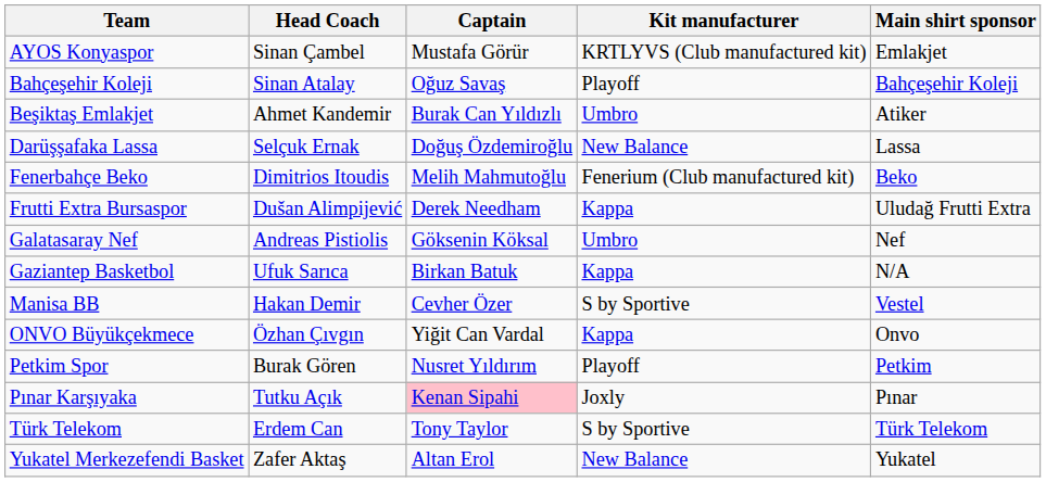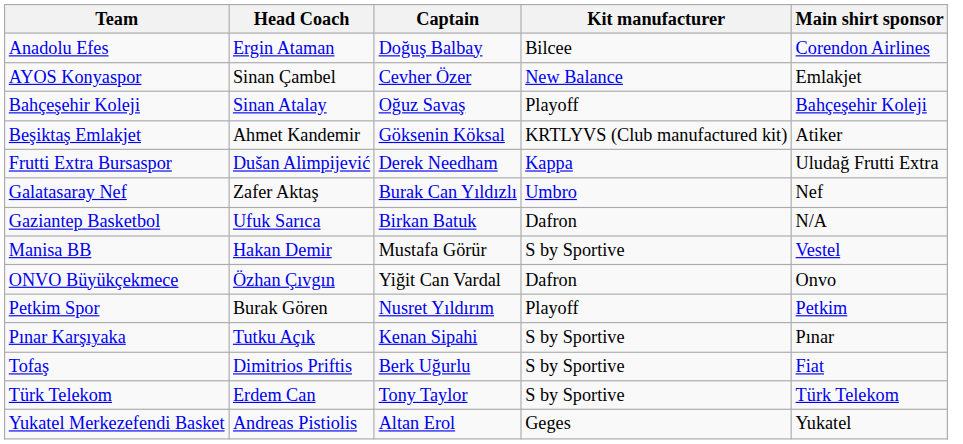+ row: Anadolu Efes | Ergin Ataman | Doğuş Balbay | Bilcee | Corendon Airlines
AYOS Konyaspor | Captain: Mustafa Görür -> Cevher Özer
AYOS Konyaspor | Kit manufacturer: KRTLYVS (Club manufactured kit) -> New Balance
Beşiktaş Emlakjet | Captain: Burak Can Yıldızlı -> Göksenin Köksal
Beşiktaş Emlakjet | Kit manufacturer: Umbro -> KRTLYVS (Club manufactured kit)
- row: Darüşşafaka Lassa | Selçuk Ernak | Doğuş Özdemiroğlu | New Balance | Lassa
- row: Fenerbahçe Beko | Dimitrios Itoudis | Melih Mahmutoğlu | Fenerium (Club manufactured kit) | Beko
Galatasaray Nef | Head Coach: Andreas Pistiolis -> Zafer Aktaş
Galatasaray Nef | Captain: Göksenin Köksal -> Burak Can Yıldızlı
Gaziantep Basketbol | Kit manufacturer: Kappa -> Dafron
Manisa BB | Captain: Cevher Özer -> Mustafa Görür
ONVO Büyükçekmece | Kit manufacturer: Kappa -> Dafron
Pınar Karşıyaka | Captain: pink background -> no background
Pınar Karşıyaka | Kit manufacturer: Joxly -> S by Sportive
+ row: Tofaş | Dimitrios Priftis | Berk Uğurlu | S by Sportive | Fiat
Yukatel Merkezefendi Basket | Head Coach: Zafer Aktaş -> Andreas Pistiolis
Yukatel Merkezefendi Basket | Kit manufacturer: New Balance -> Geges
